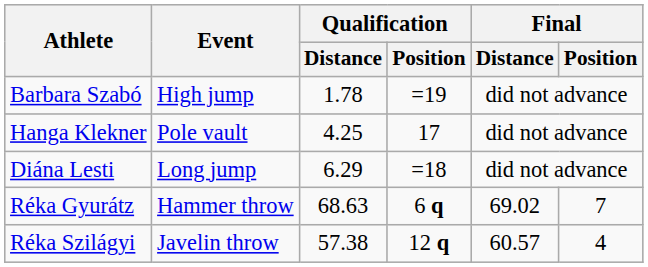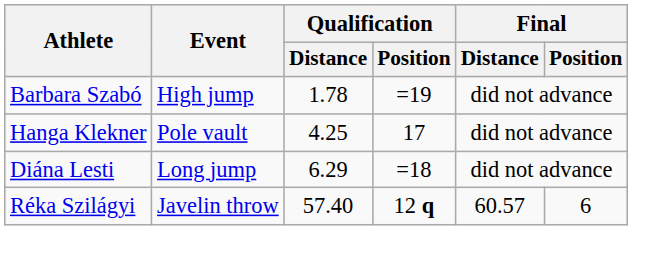- row: Réka Gyurátz | Hammer throw | 68.63 | 6 q | 69.02 | 7
Réka Szilágyi | Qualification / Distance: 57.38 -> 57.40
Réka Szilágyi | Final / Position: 4 -> 6
